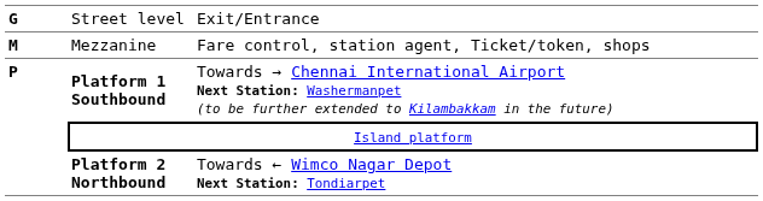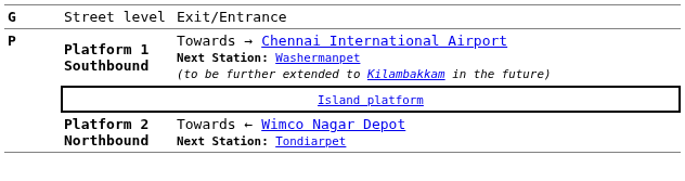- row: M | Mezzanine | Fare control, station agent, Ticket/token, shops
